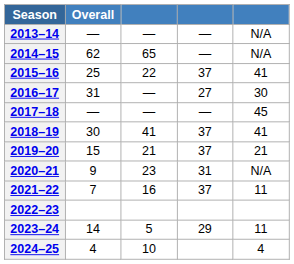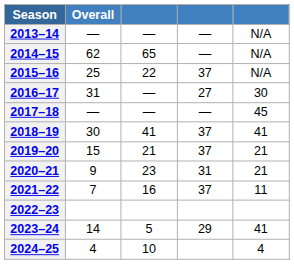2015–16 | column 5: 41 -> N/A
2020–21 | column 5: N/A -> 21
2023–24 | column 5: 11 -> 41
